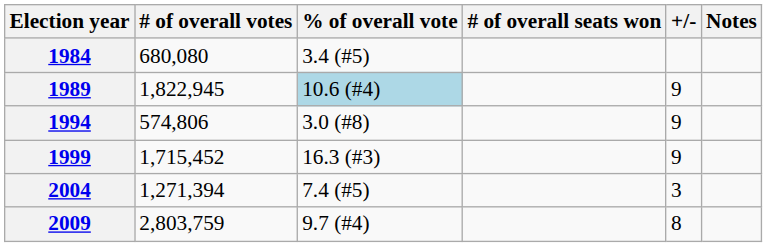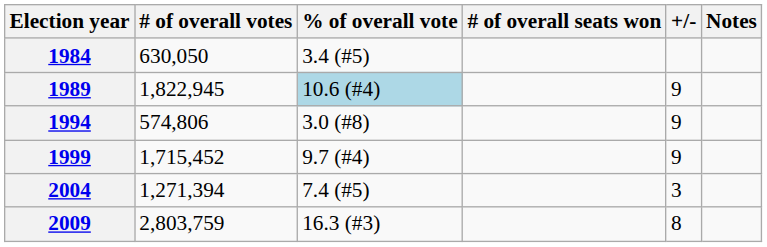1984 | # of overall votes: 680,080 -> 630,050
1999 | % of overall vote: 16.3 (#3) -> 9.7 (#4)
2009 | % of overall vote: 9.7 (#4) -> 16.3 (#3)
